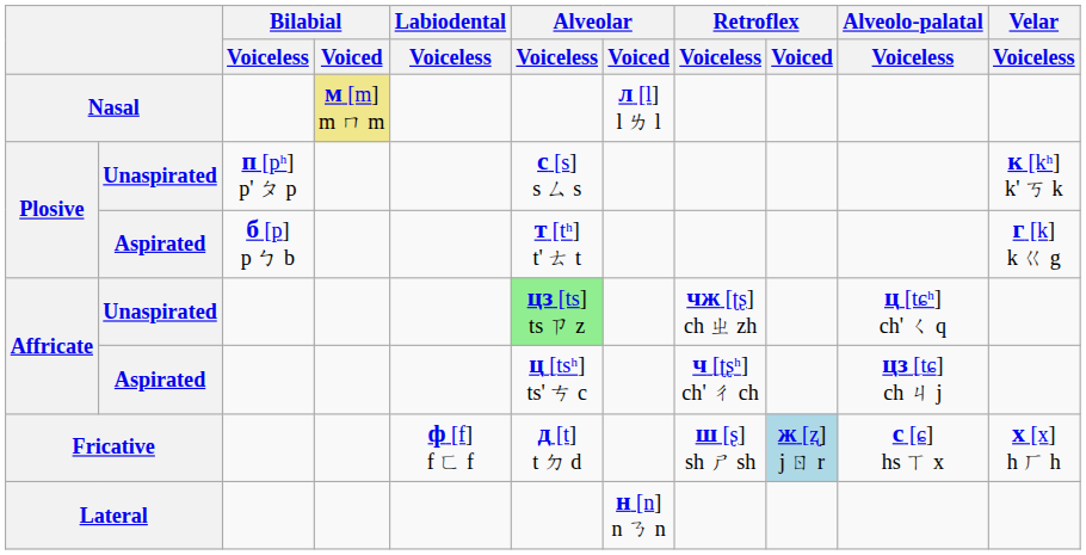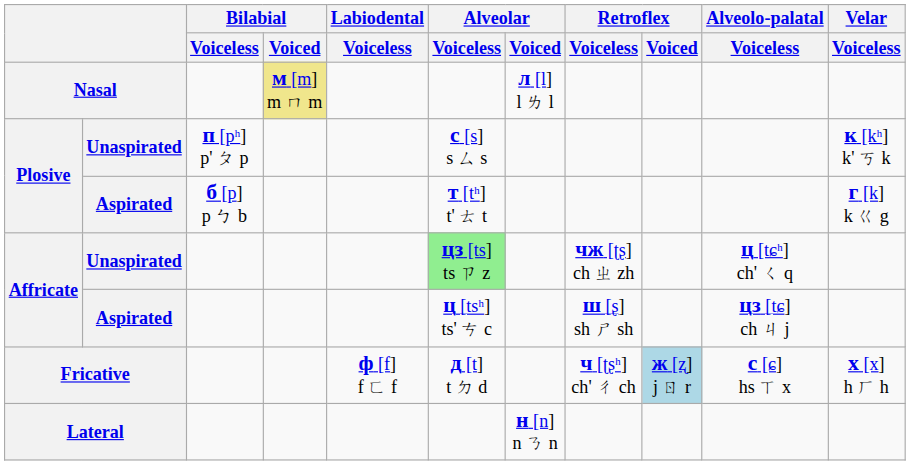Affricate / Aspirated | Retroflex / Voiceless: ч [ʈʂʰ] ch' ㄔ ch -> ш [ʂ] sh ㄕ sh
Fricative | Retroflex / Voiceless: ш [ʂ] sh ㄕ sh -> ч [ʈʂʰ] ch' ㄔ ch
